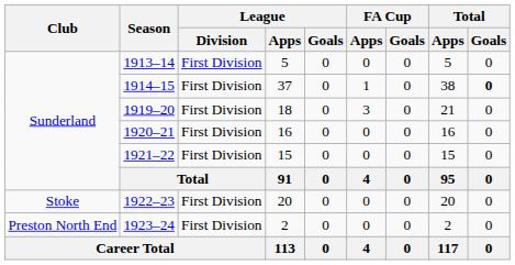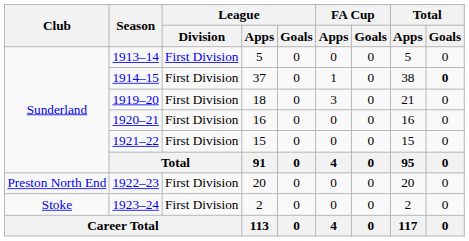1922–23 | Club: Stoke -> Preston North End
1923–24 | Club: Preston North End -> Stoke
